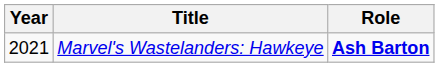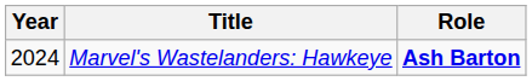Marvel's Wastelanders: Hawkeye | Year: 2021 -> 2024
